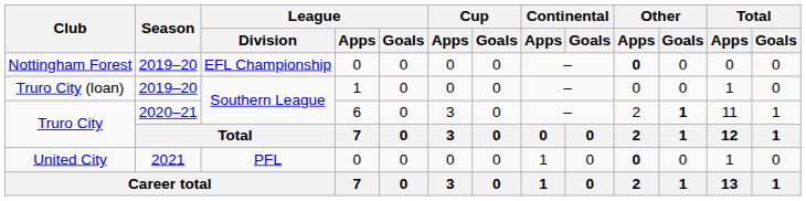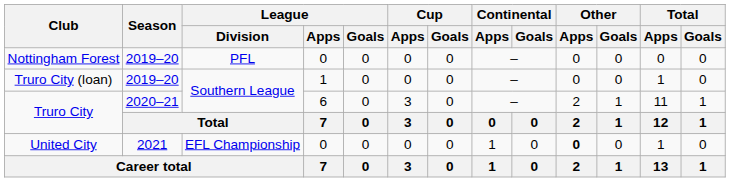Nottingham Forest | League / Division: EFL Championship -> PFL
Nottingham Forest | Other / Apps: bold -> normal
Truro City / 2020–21 | Other / Goals: bold -> normal
United City | League / Division: PFL -> EFL Championship
